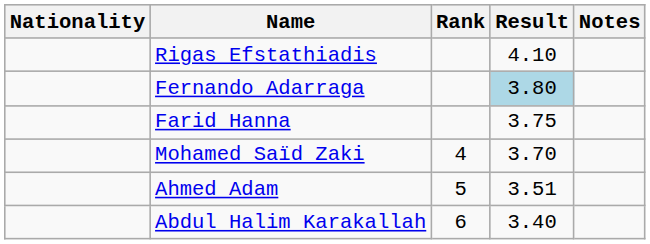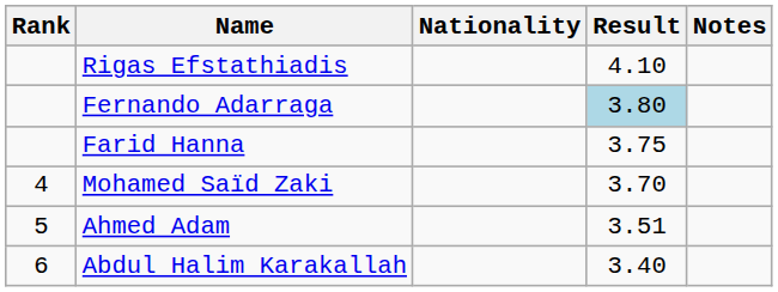columns swapped: Rank <-> Nationality
